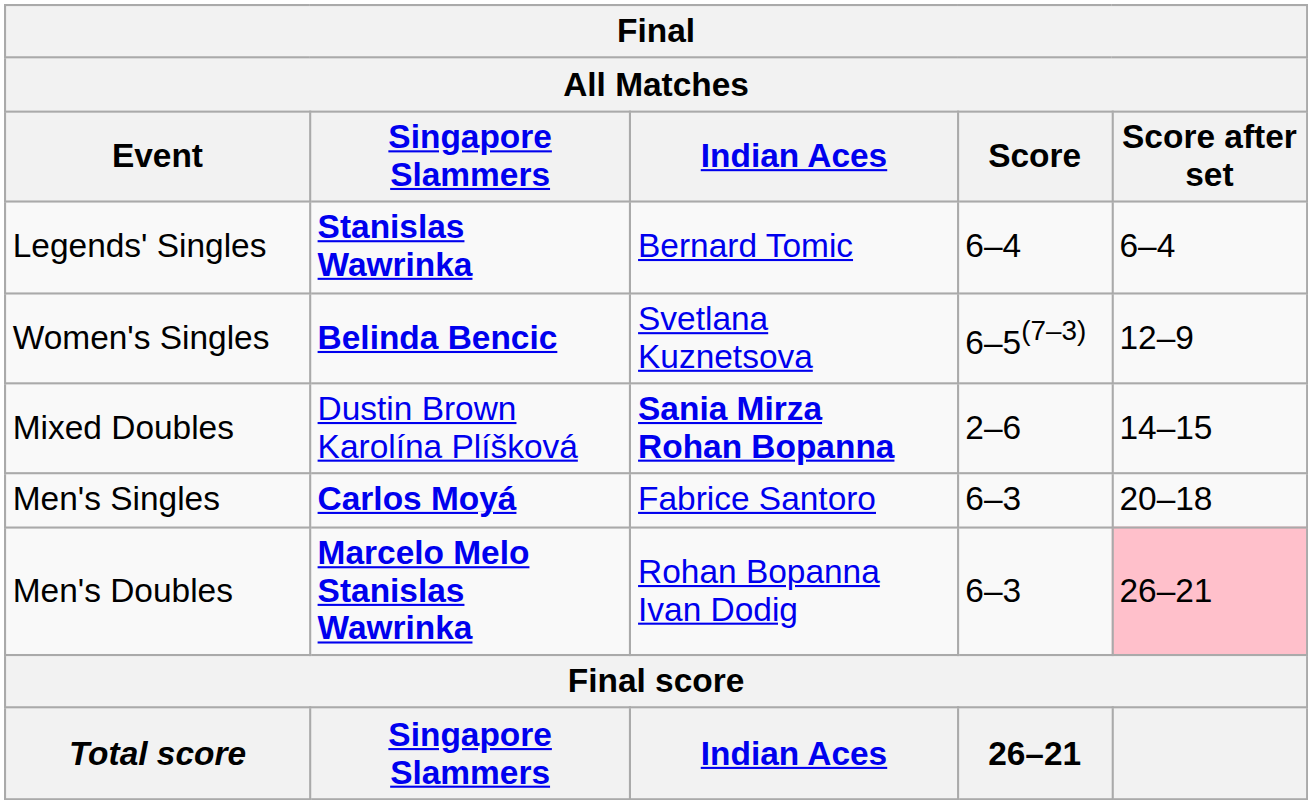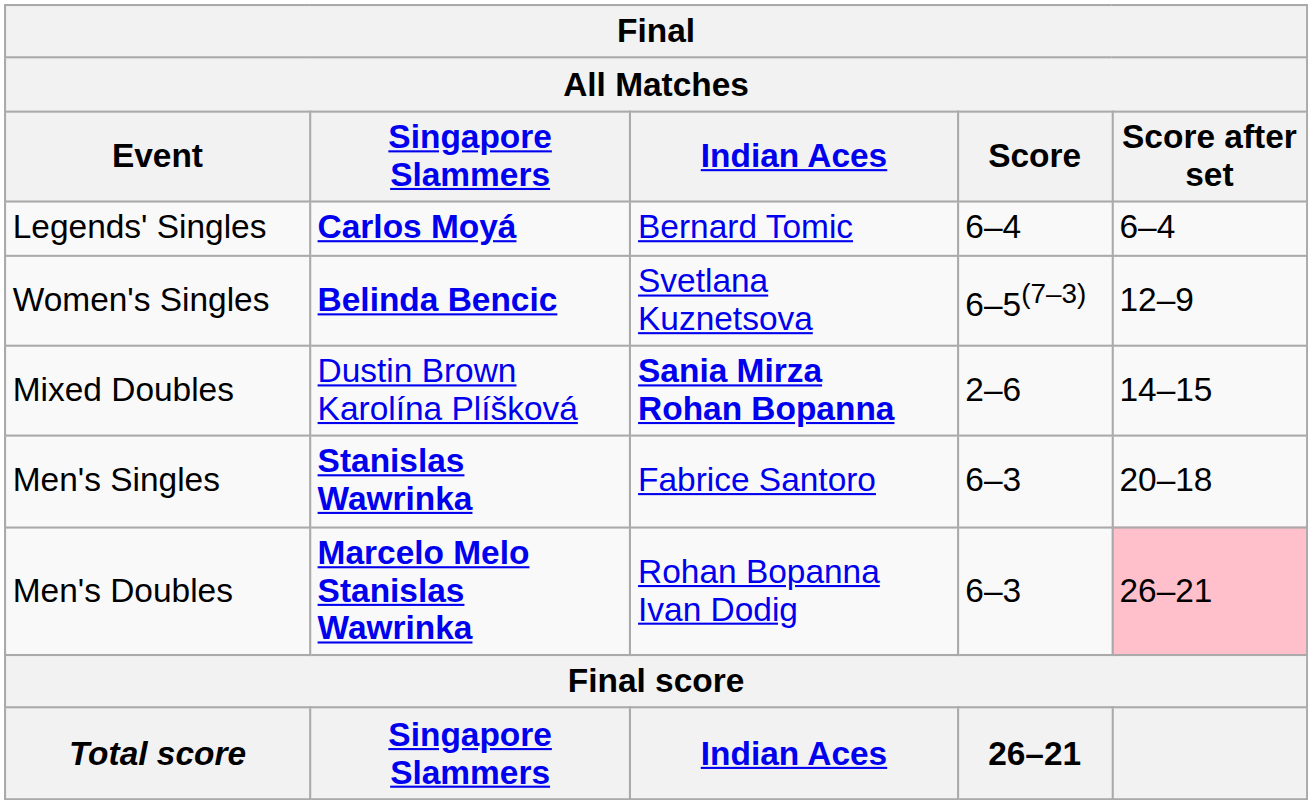Legends' Singles | Singapore Slammers: Stanislas Wawrinka -> Carlos Moyá
Men's Singles | Singapore Slammers: Carlos Moyá -> Stanislas Wawrinka
